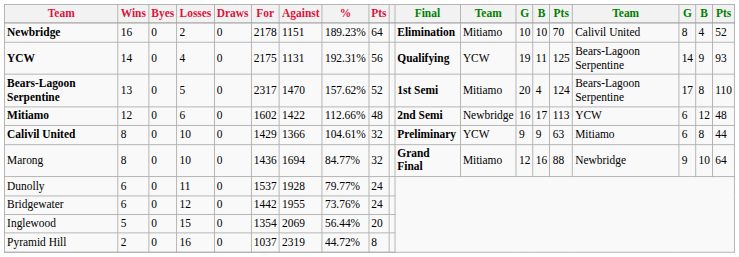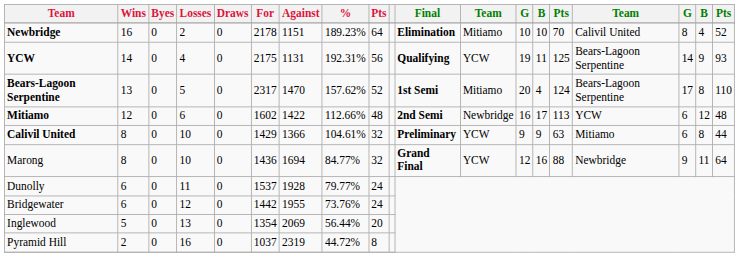Marong | column 12: Mitiamo -> YCW
Marong | column 18: 10 -> 11
Inglewood | Losses: 15 -> 13
